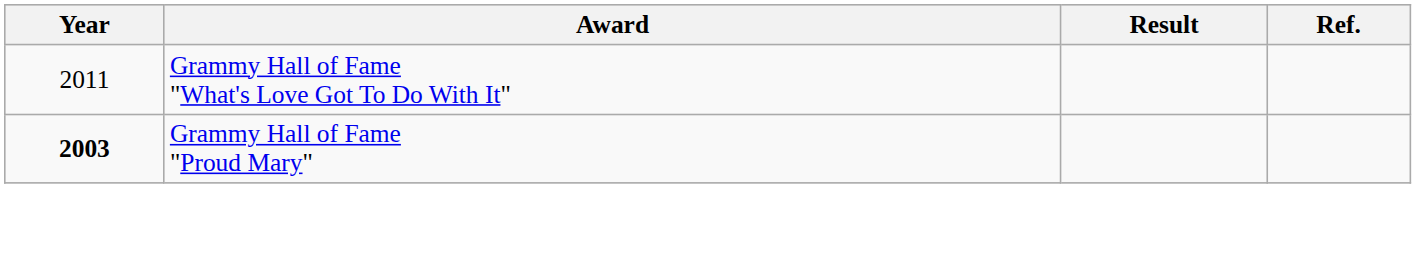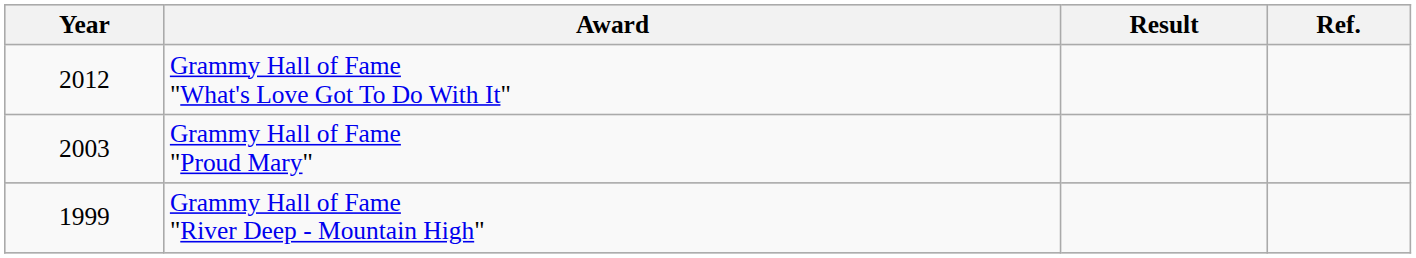Grammy Hall of Fame "What's Love Got To Do With It" | Year: 2011 -> 2012
Grammy Hall of Fame "Proud Mary" | Year: bold -> normal
+ row: 1999 | Grammy Hall of Fame "River Deep - Mountain High"
